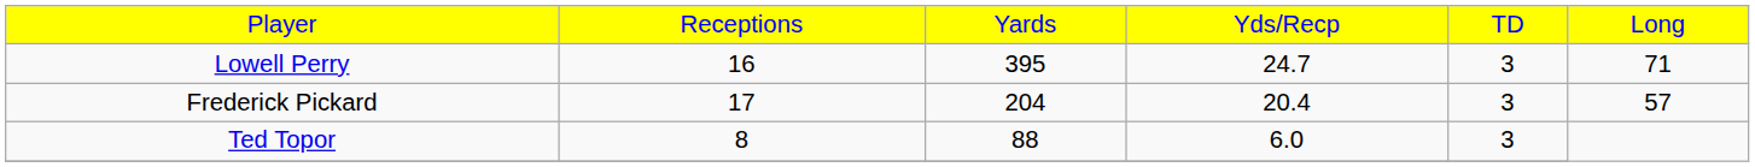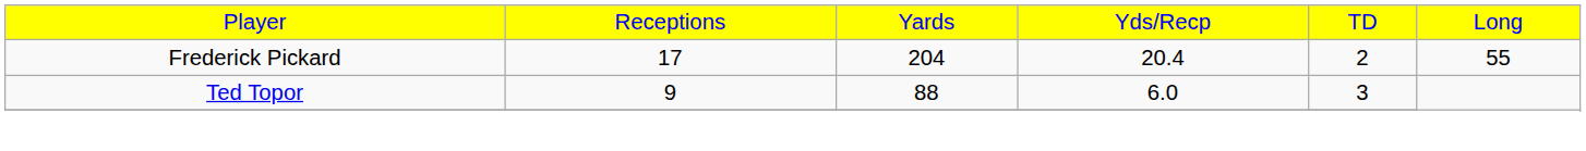- row: Lowell Perry | 16 | 395 | 24.7 | 3 | 71
Frederick Pickard | column 5: 3 -> 2
Frederick Pickard | column 6: 57 -> 55
Ted Topor | column 2: 8 -> 9
